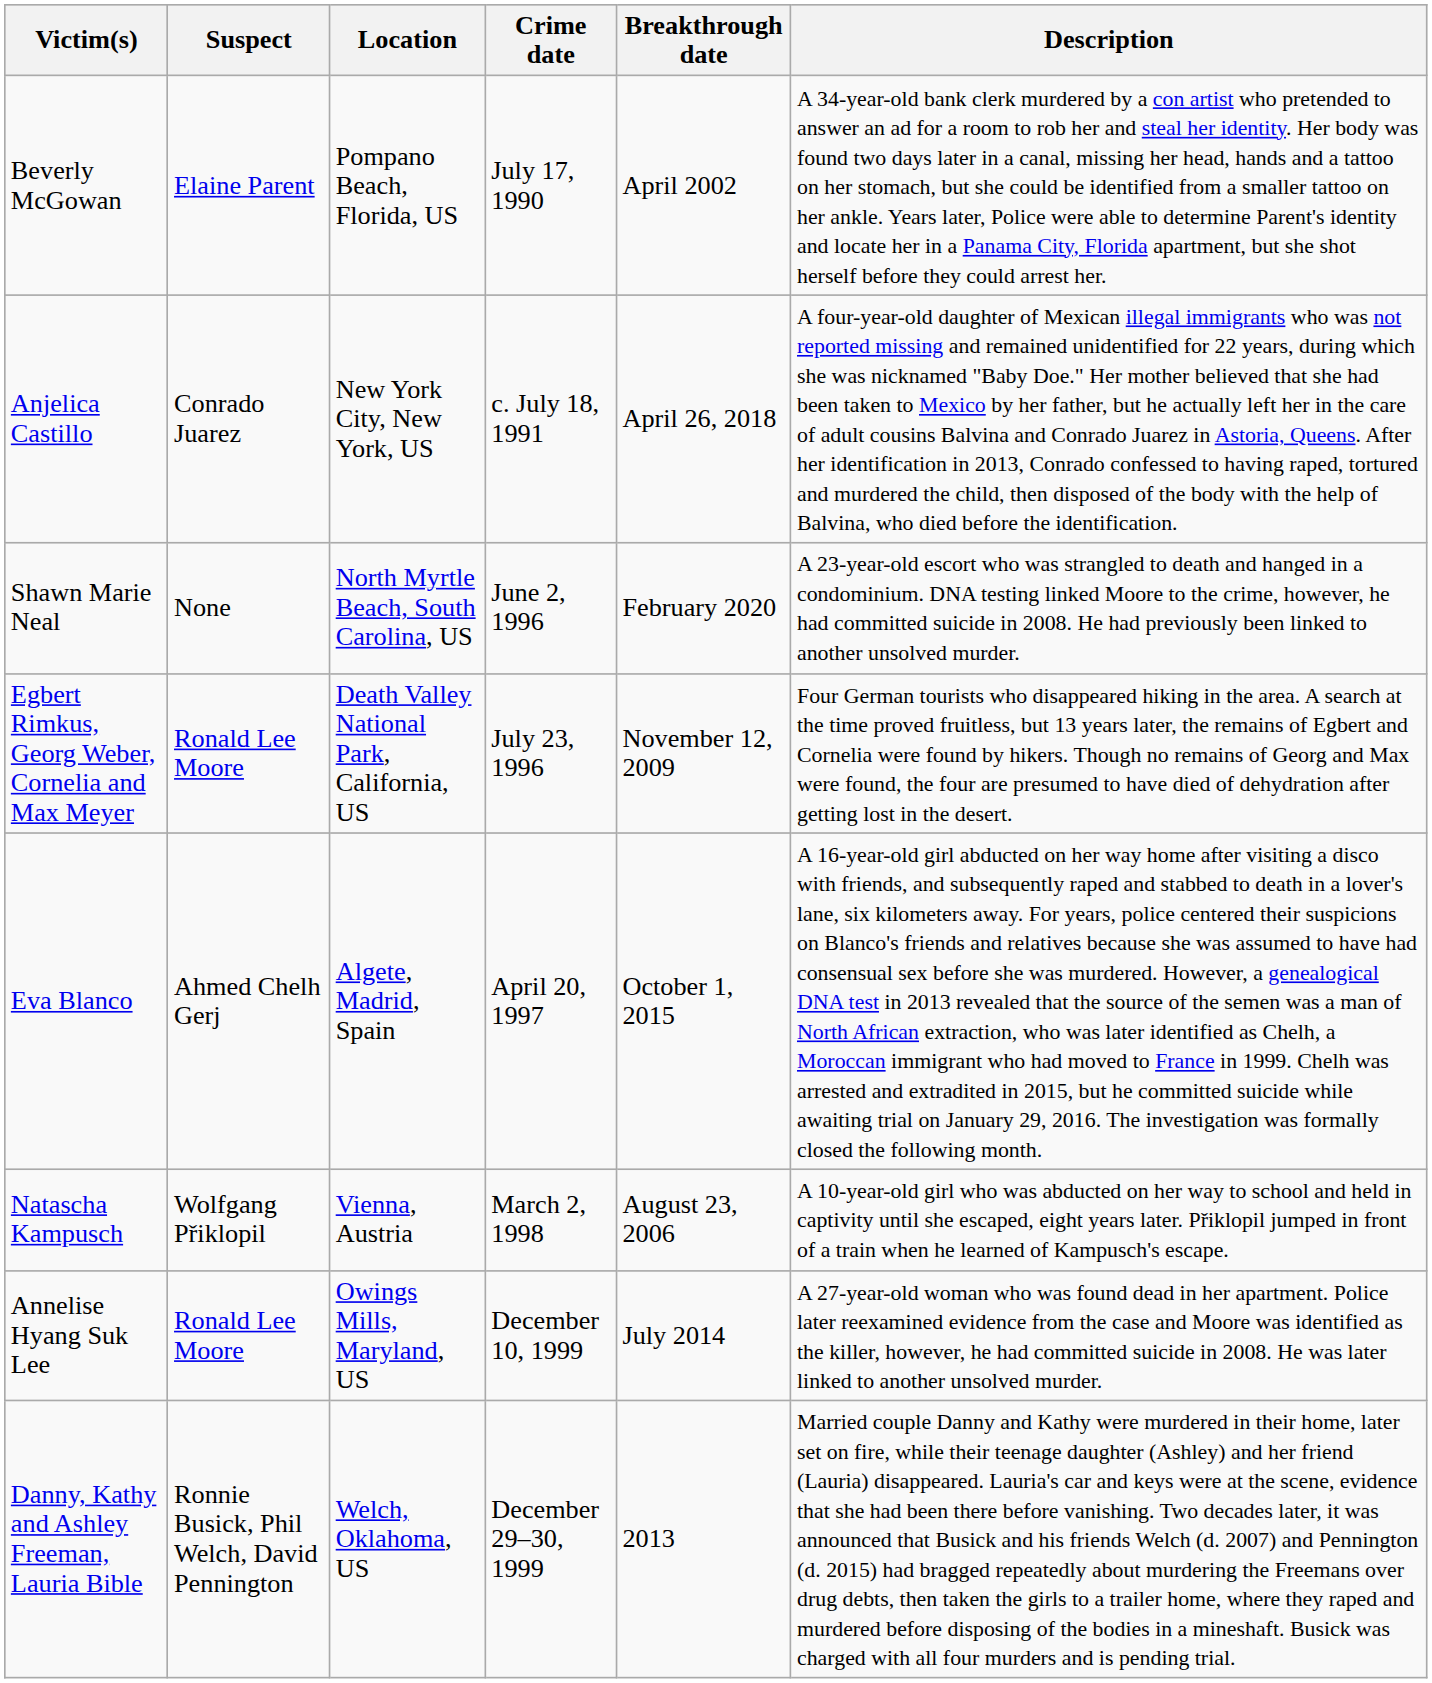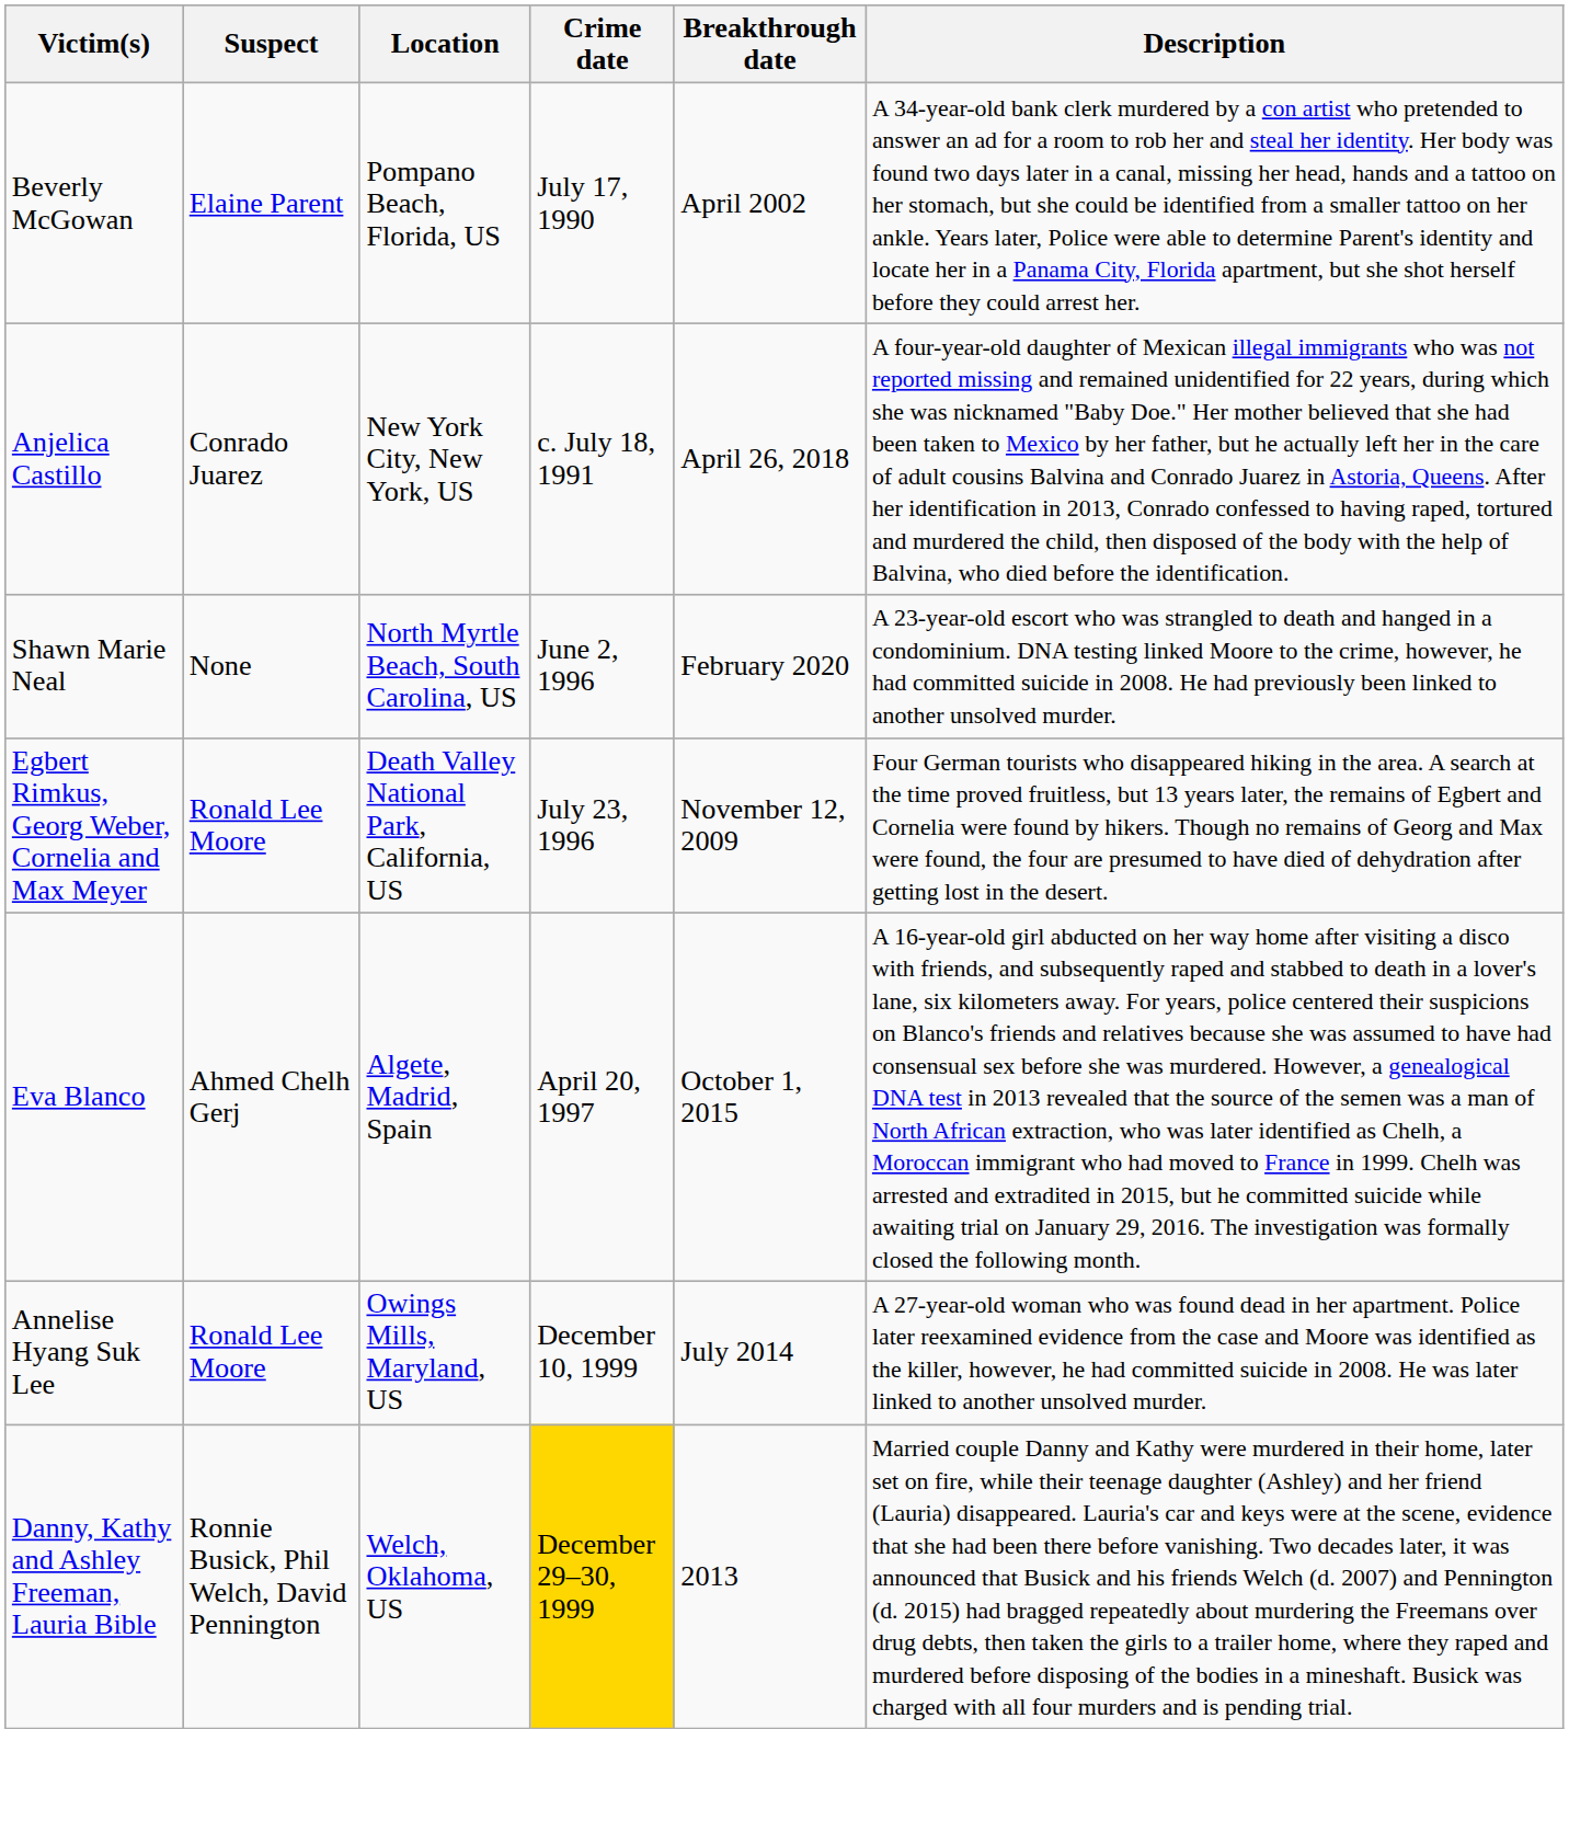- row: Natascha Kampusch | Wolfgang Přiklopil | Vienna, Austria | March 2, 1998 | August 23, 2006 | A 10-year-old girl who was abducted on her way to school and held in captivity until she escaped, eight years later. Přiklopil jumped in front of a train when he learned of Kampusch's escape.
Danny, Kathy and Ashley Freeman, Lauria Bible | Crime date: no background -> gold background
